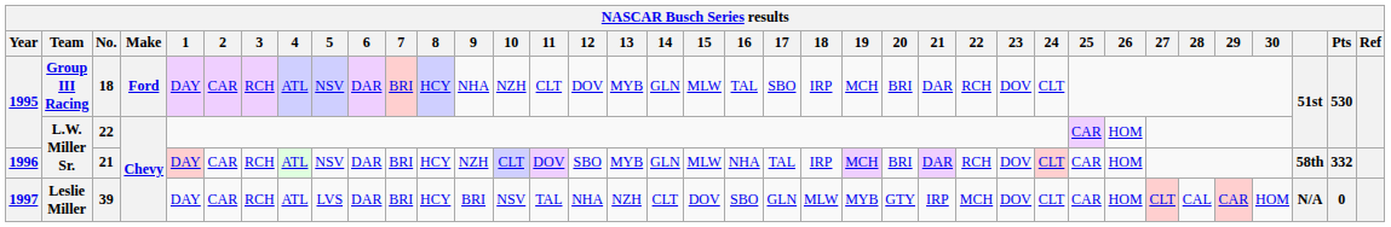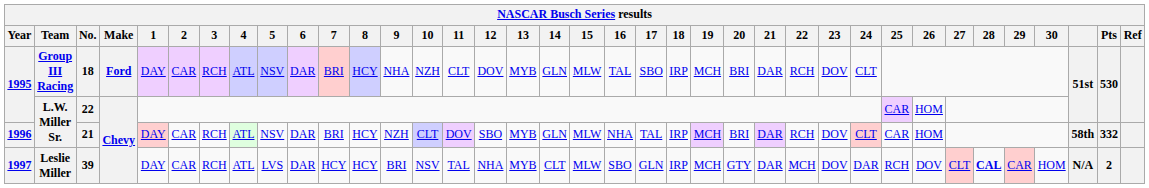39 | 7: BRI -> HCY
39 | 13: NZH -> MYB
39 | 15: DOV -> MLW
39 | 18: MLW -> IRP
39 | 19: MYB -> MCH
39 | 21: IRP -> DAR
39 | 24: CLT -> DAR
39 | 25: CAR -> RCH
39 | 26: HOM -> DOV
39 | 28: normal -> bold
39 | Pts: 0 -> 2
